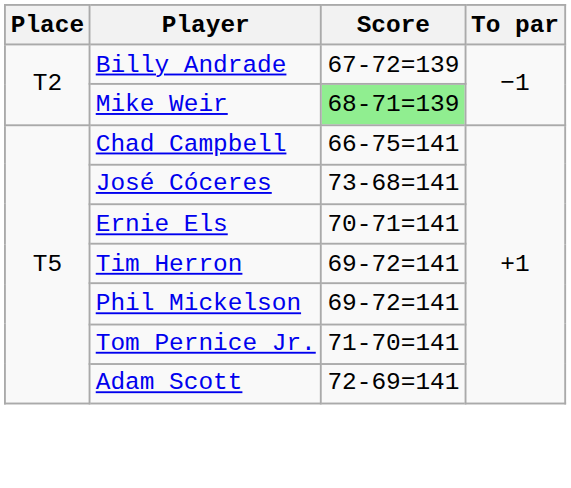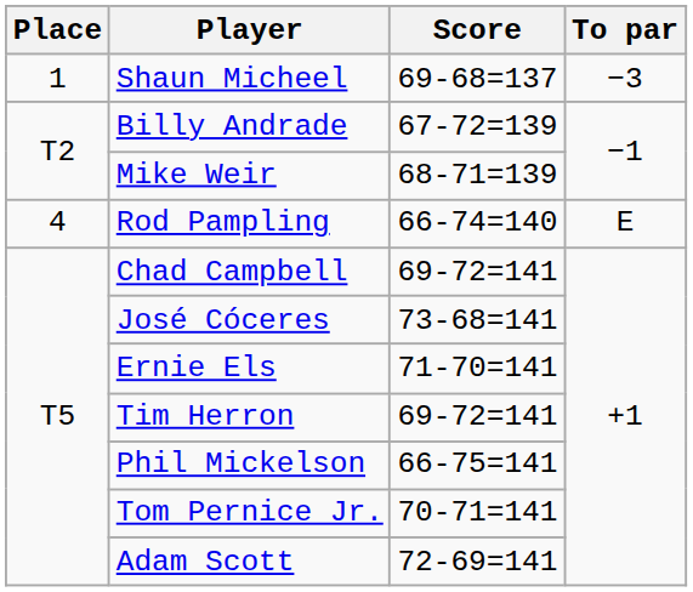+ row: 1 | Shaun Micheel | 69-68=137 | −3
Mike Weir | Score: lightgreen background -> no background
+ row: 4 | Rod Pampling | 66-74=140 | E
Chad Campbell | Score: 66-75=141 -> 69-72=141
Ernie Els | Score: 70-71=141 -> 71-70=141
Phil Mickelson | Score: 69-72=141 -> 66-75=141
Tom Pernice Jr. | Score: 71-70=141 -> 70-71=141
